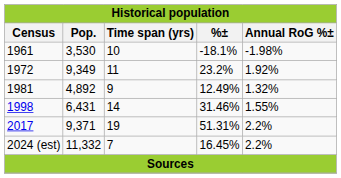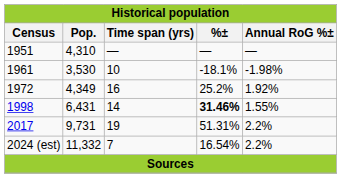+ row: 1951 | 4,310 | — | — | —
1972 | Pop.: 9,349 -> 4,349
1972 | Time span (yrs): 11 -> 16
1972 | %±: 23.2% -> 25.2%
- row: 1981 | 4,892 | 9 | 12.49% | 1.32%
1998 | %±: normal -> bold
2017 | Pop.: 9,371 -> 9,731
2024 (est) | %±: 16.45% -> 16.54%
